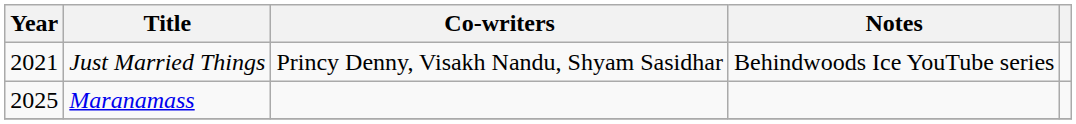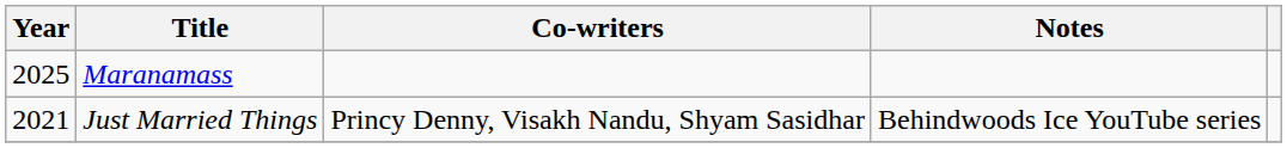rows swapped: Just Married Things <-> Maranamass
